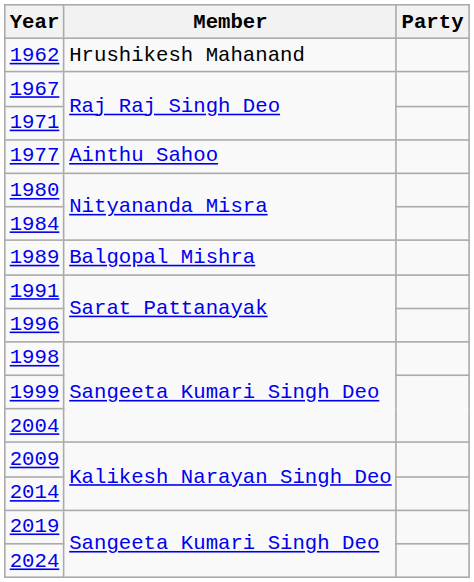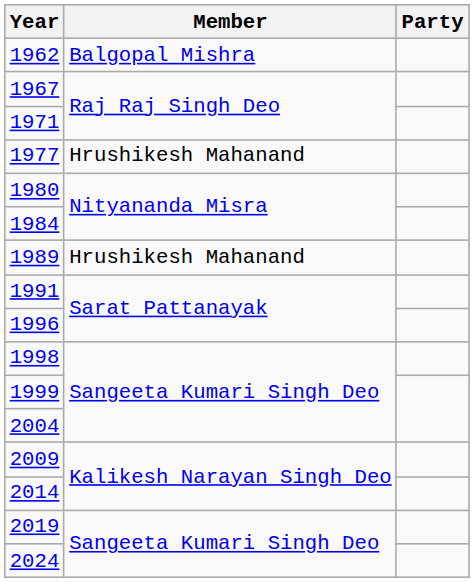1962 | Member: Hrushikesh Mahanand -> Balgopal Mishra
1977 | Member: Ainthu Sahoo -> Hrushikesh Mahanand
1989 | Member: Balgopal Mishra -> Hrushikesh Mahanand
